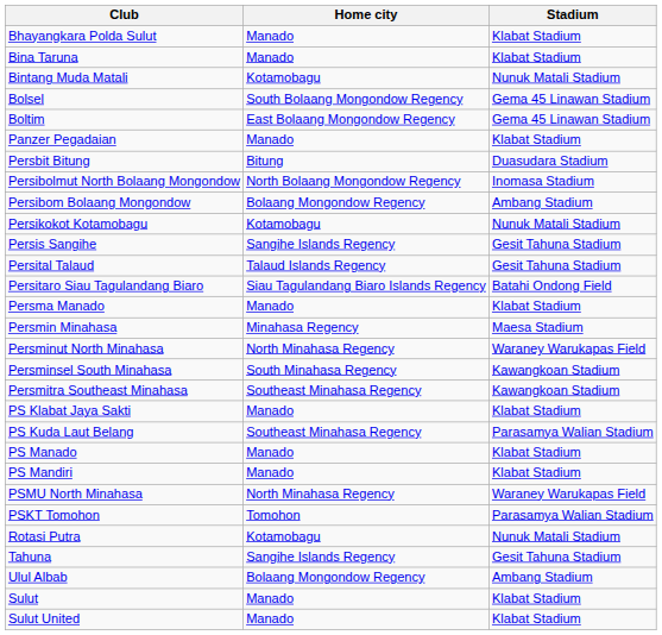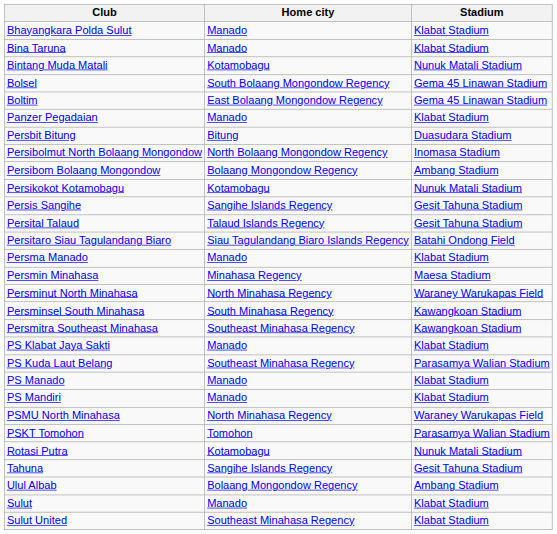Sulut United | Home city: Manado -> Southeast Minahasa Regency
